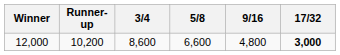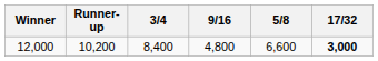columns swapped: 5/8 <-> 9/16
12,000 | 3/4: 8,600 -> 8,400
